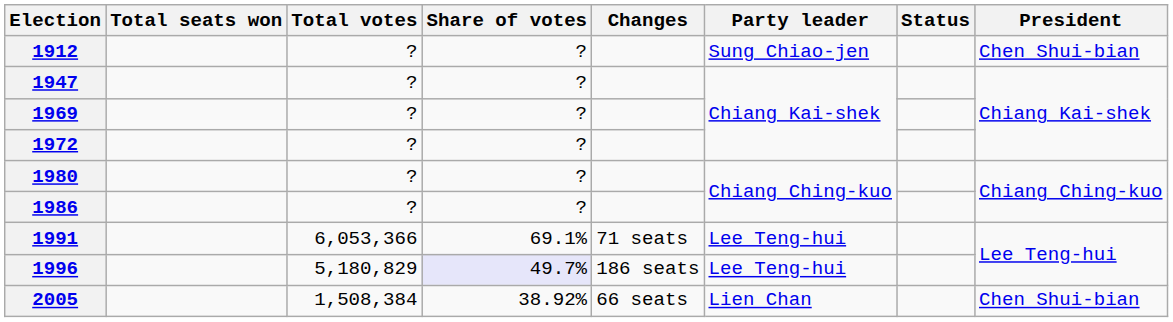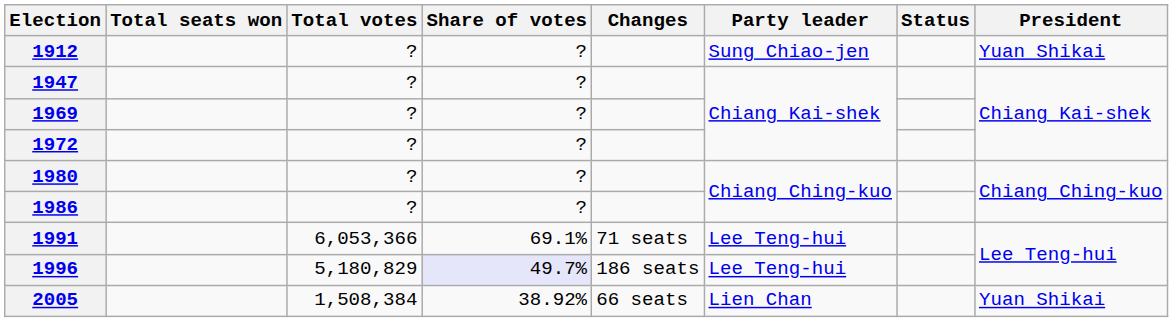1912 | President: Chen Shui-bian -> Yuan Shikai
2005 | President: Chen Shui-bian -> Yuan Shikai
